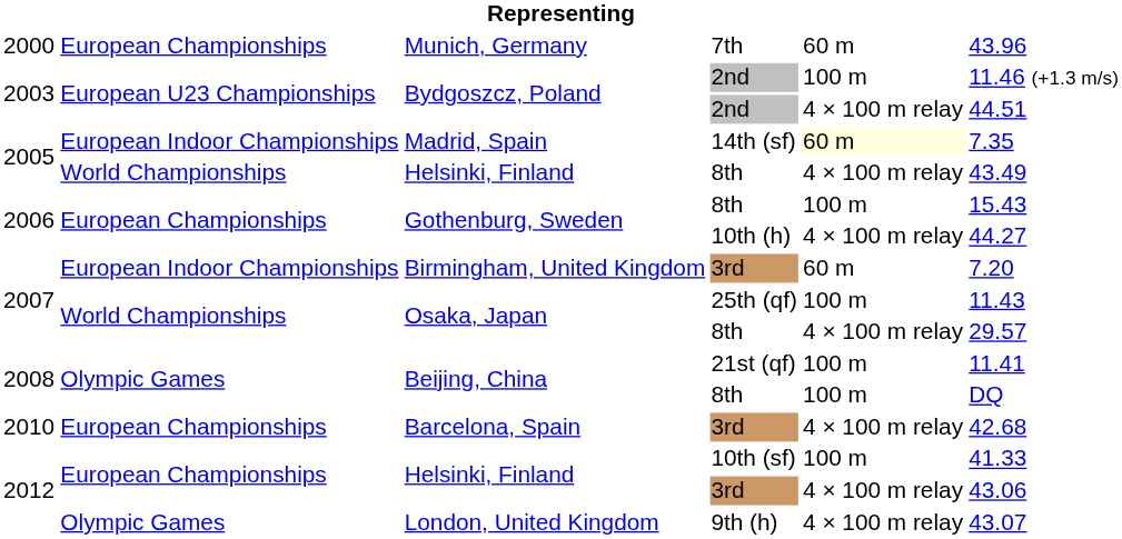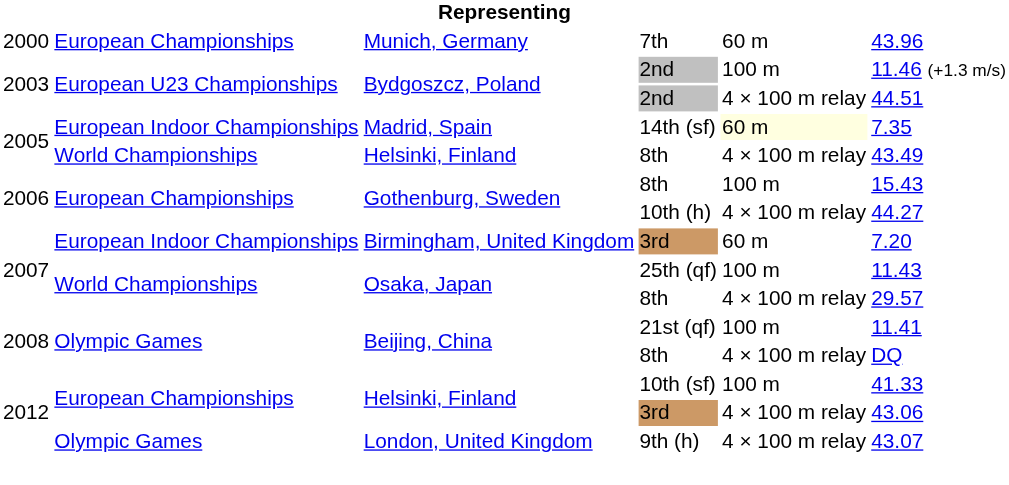Beijing, China / 8th | column 5: 100 m -> 4 × 100 m relay
- row: 2010 | European Championships | Barcelona, Spain | 3rd | 4 × 100 m relay | 42.68
